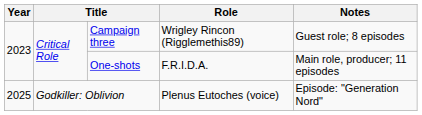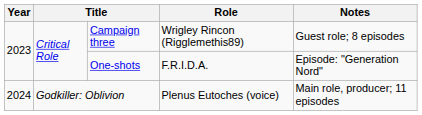One-shots | Notes: Main role, producer; 11 episodes -> Episode: "Generation Nord"
Godkiller: Oblivion | Year: 2025 -> 2024
Godkiller: Oblivion | Notes: Episode: "Generation Nord" -> Main role, producer; 11 episodes
